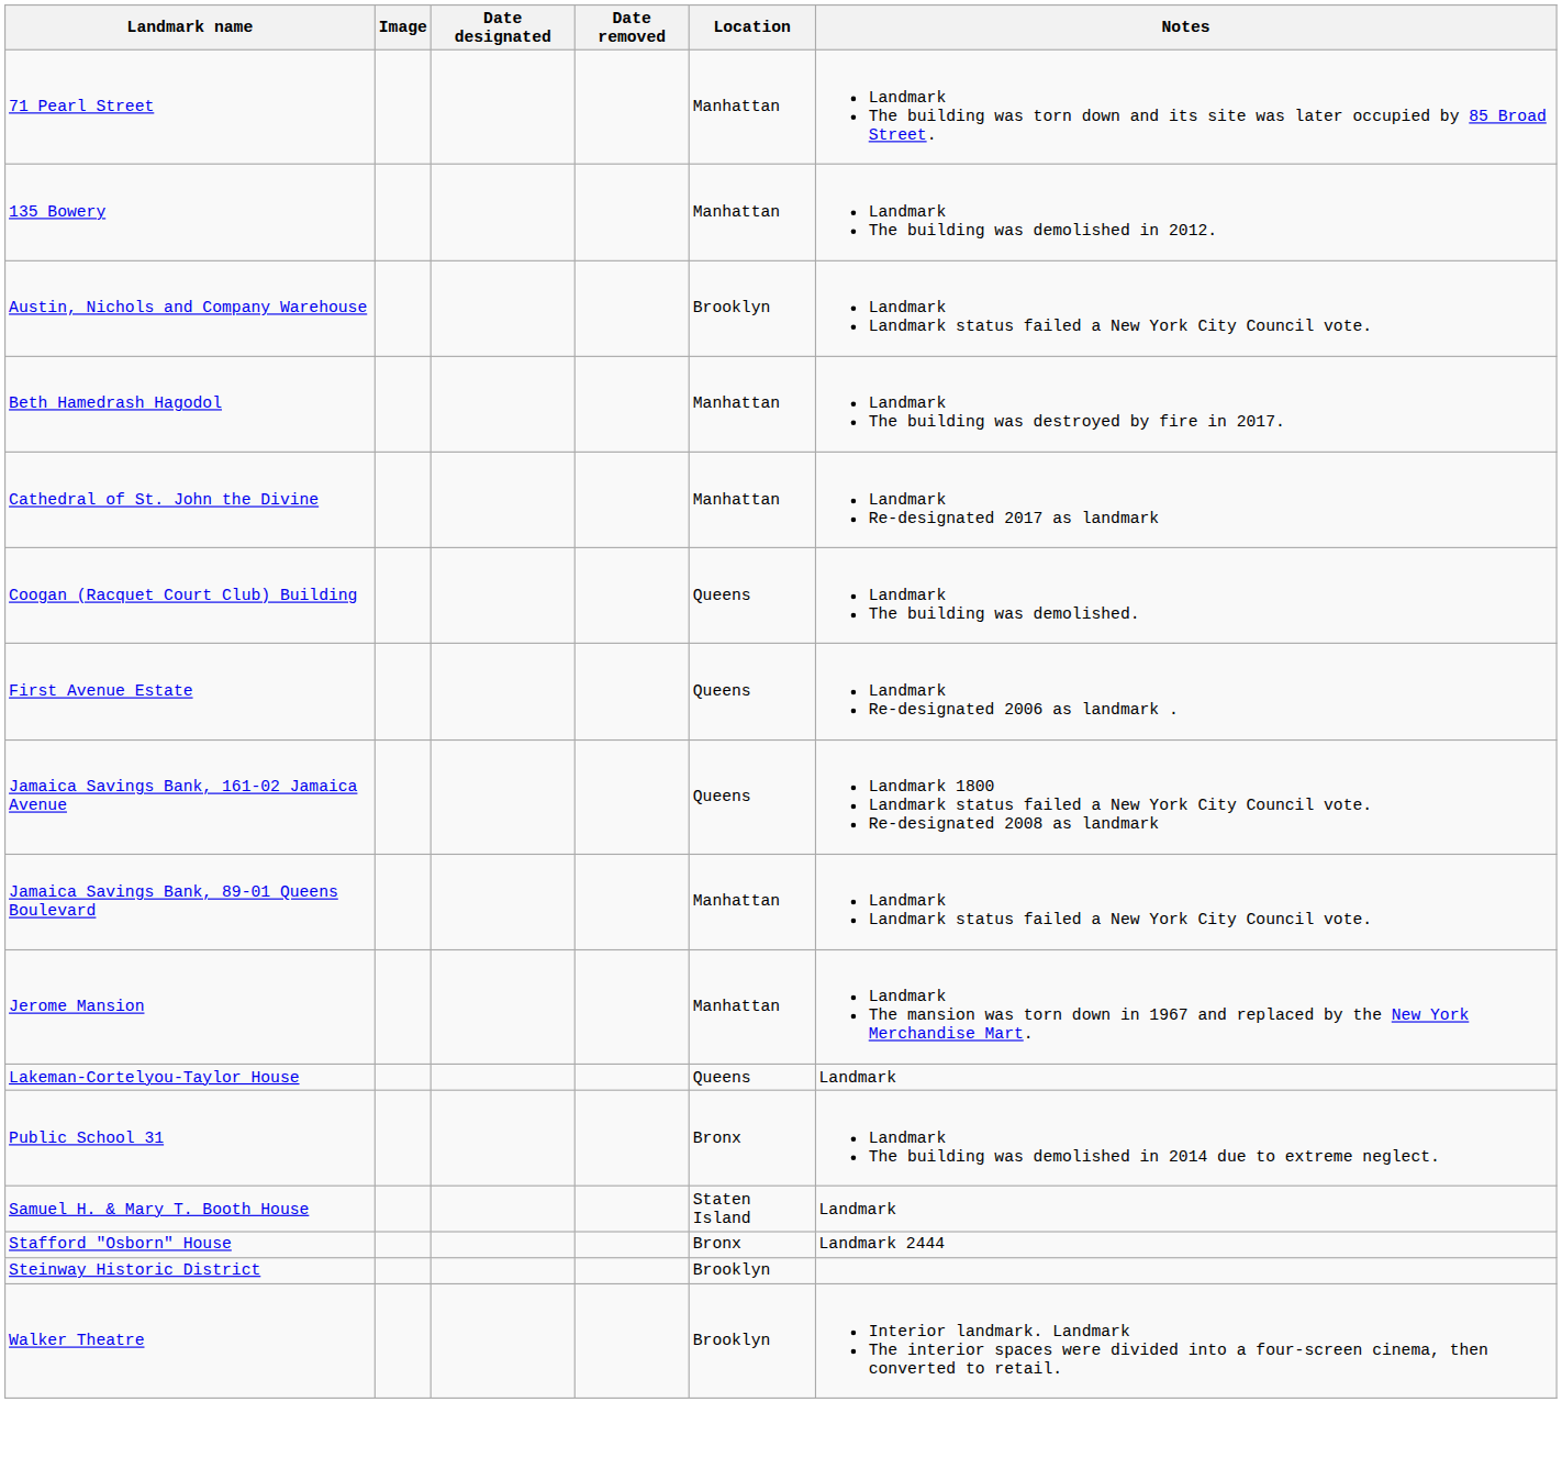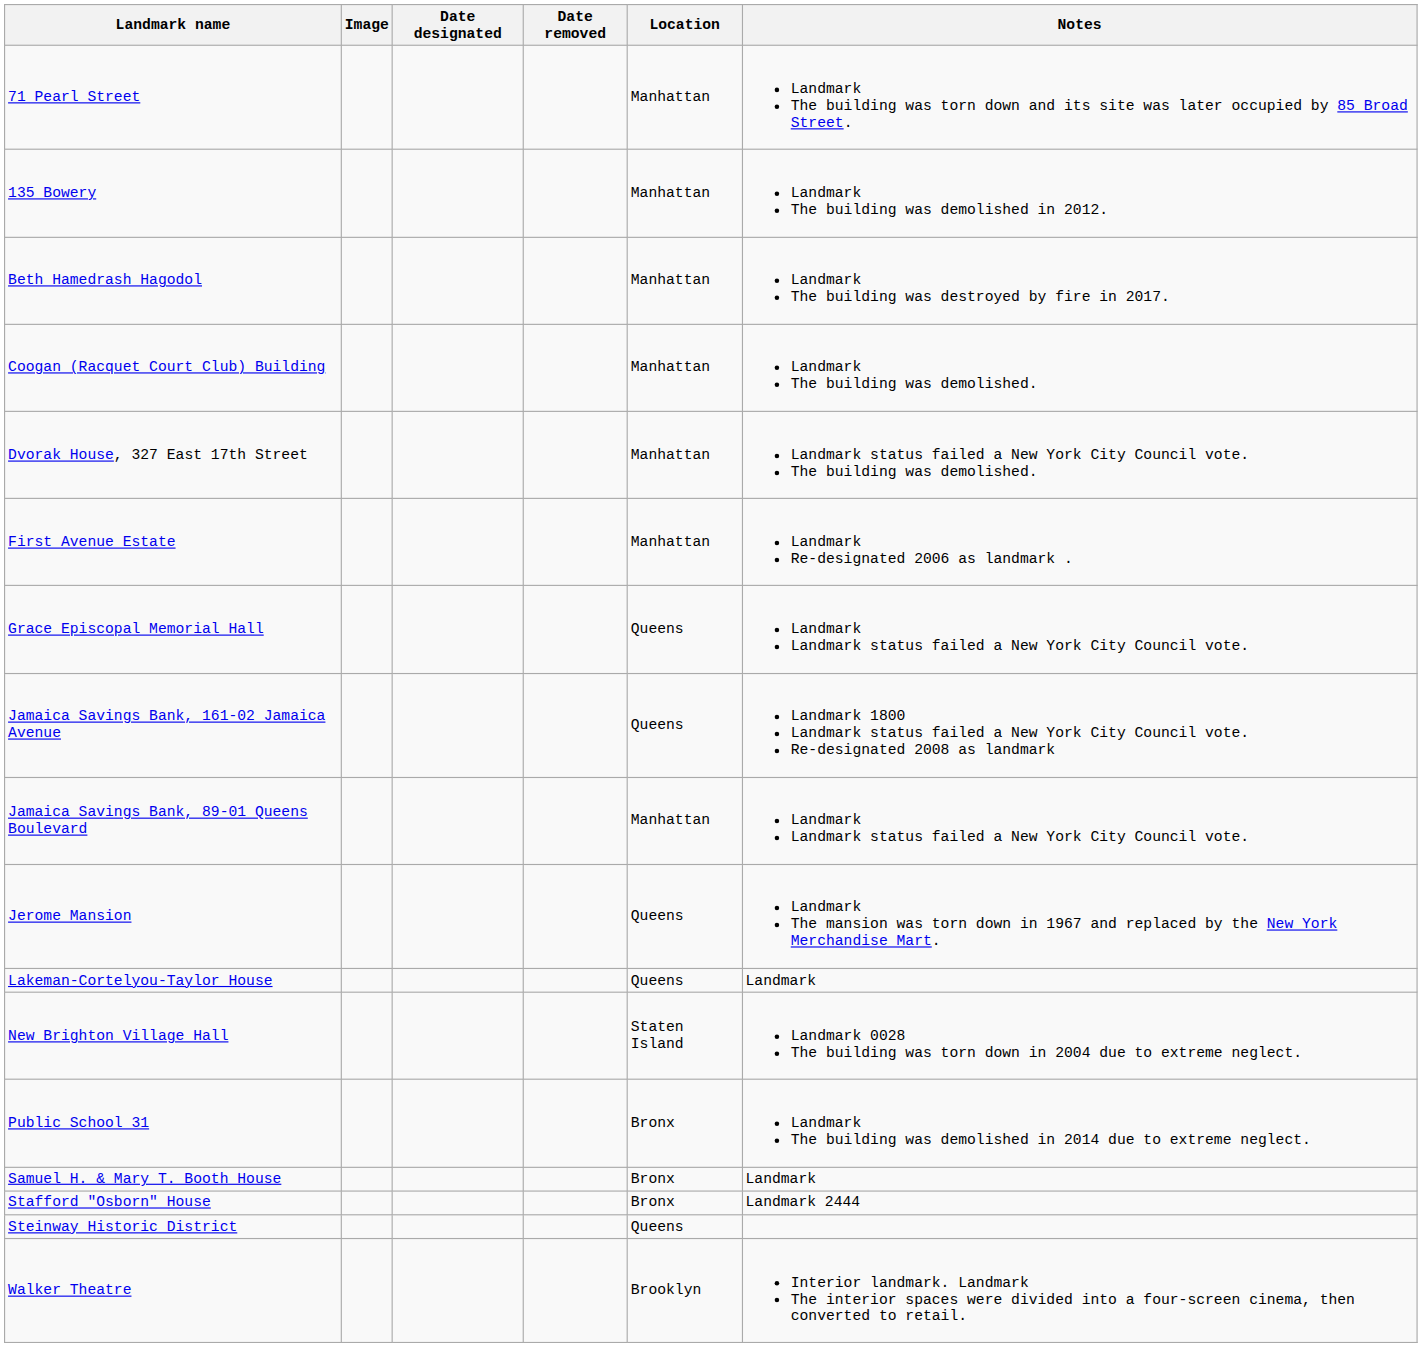- row: Austin, Nichols and Company Warehouse | Brooklyn | Landmark Landmark status failed a New York City Council vote.
- row: Cathedral of St. John the Divine | Manhattan | Landmark Re-designated 2017 as landmark
Coogan (Racquet Court Club) Building | Location: Queens -> Manhattan
+ row: Dvorak House, 327 East 17th Street | Manhattan | Landmark status failed a New York City Council vote. The building was demolished.
First Avenue Estate | Location: Queens -> Manhattan
+ row: Grace Episcopal Memorial Hall | Queens | Landmark Landmark status failed a New York City Council vote.
Jerome Mansion | Location: Manhattan -> Queens
+ row: New Brighton Village Hall | Staten Island | Landmark 0028 The building was torn down in 2004 due to extreme neglect.
Samuel H. & Mary T. Booth House | Location: Staten Island -> Bronx
Steinway Historic District | Location: Brooklyn -> Queens
